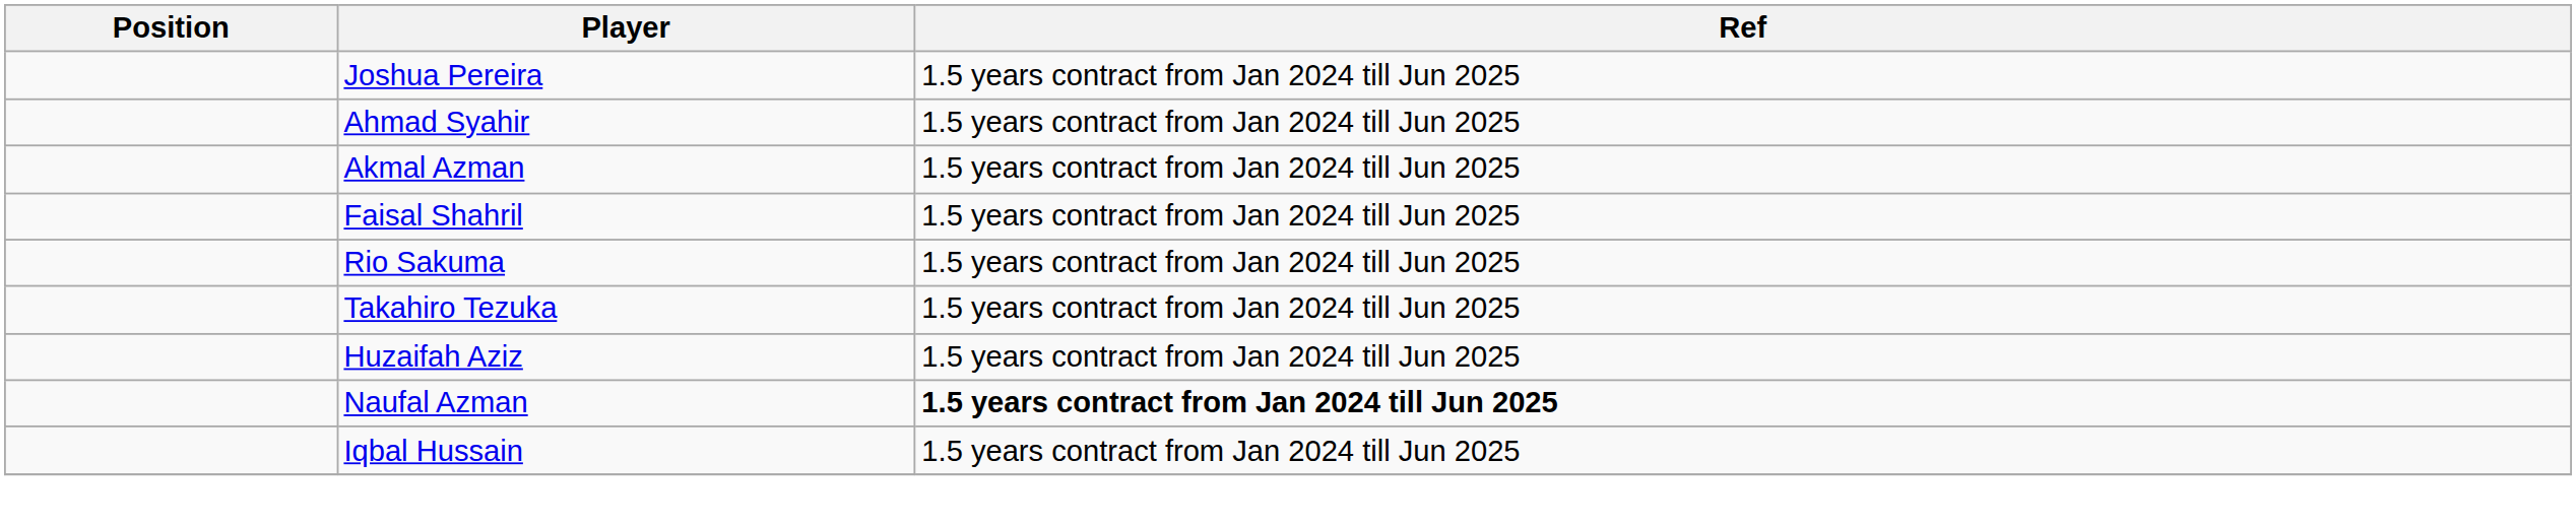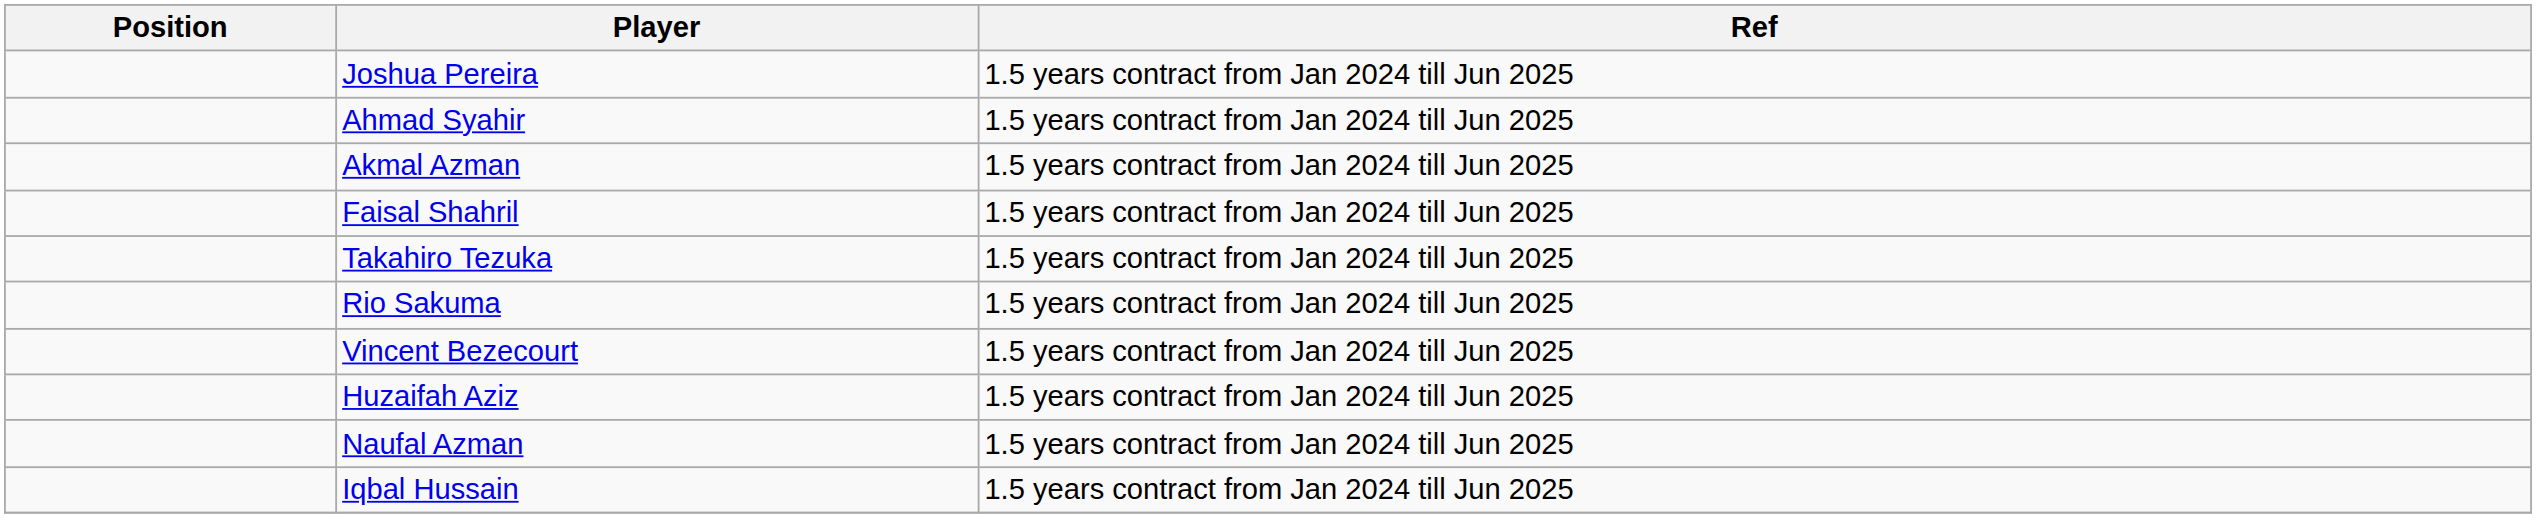rows swapped: Rio Sakuma <-> Takahiro Tezuka
+ row: Vincent Bezecourt | 1.5 years contract from Jan 2024 till Jun 2025
Naufal Azman | Ref: bold -> normal
